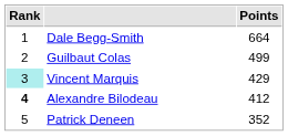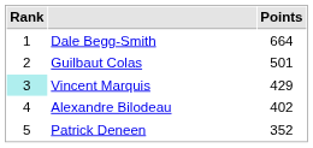Guilbaut Colas | Points: 499 -> 501
Alexandre Bilodeau | Rank: bold -> normal
Alexandre Bilodeau | Points: 412 -> 402
